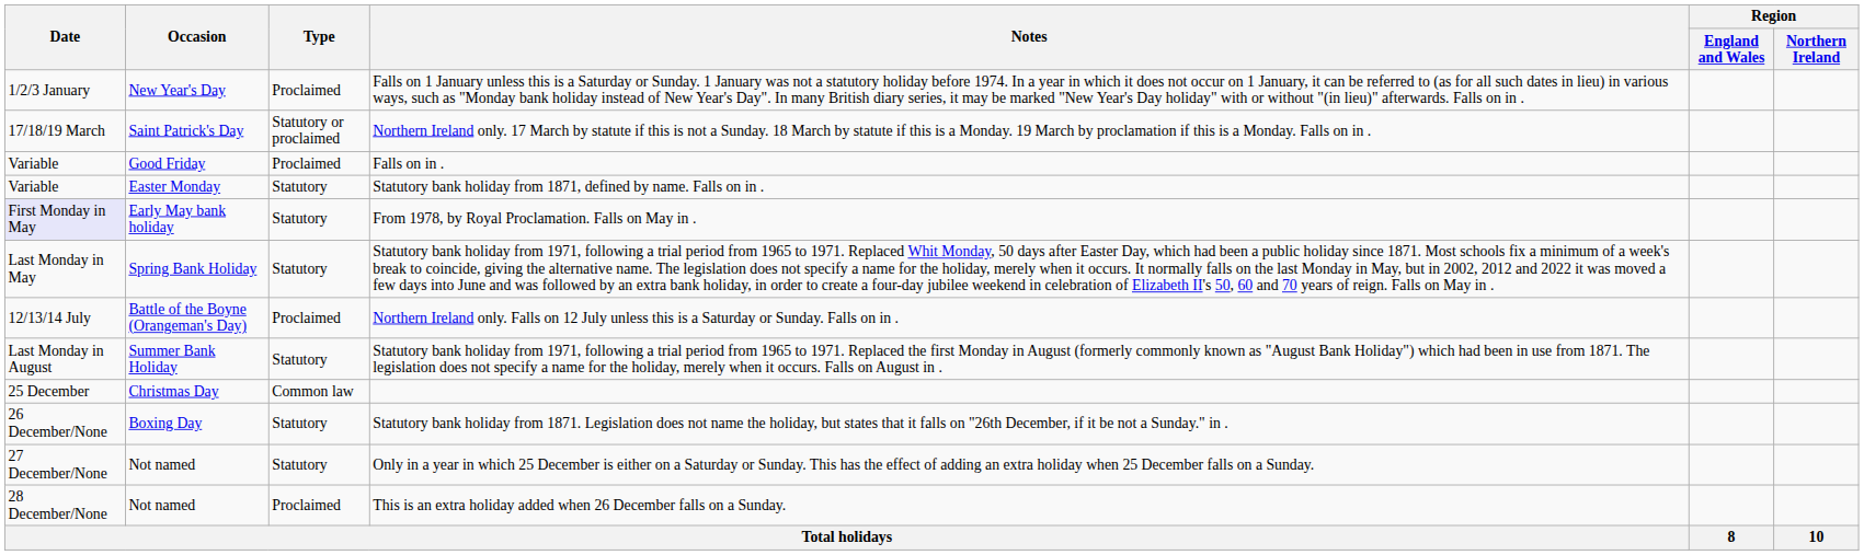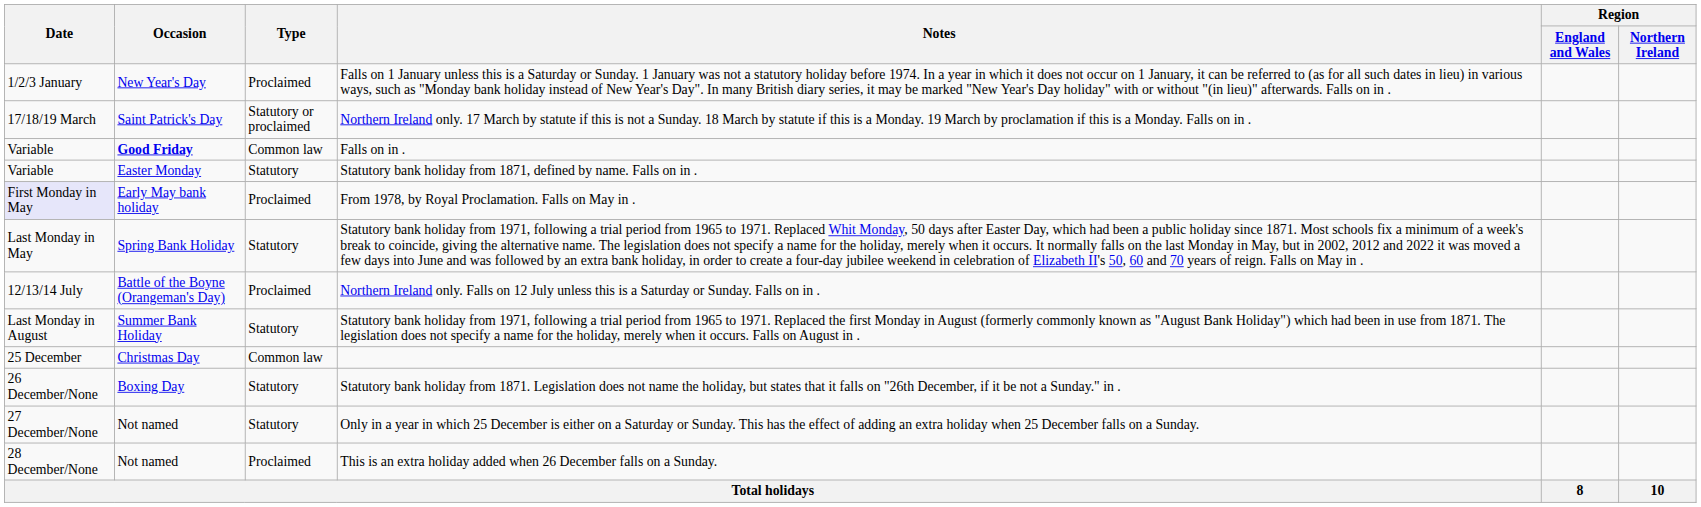Falls on in . | Occasion: normal -> bold
Falls on in . | Type: Proclaimed -> Common law
From 1978, by Royal Proclamation. Falls on May in . | Type: Statutory -> Proclaimed
